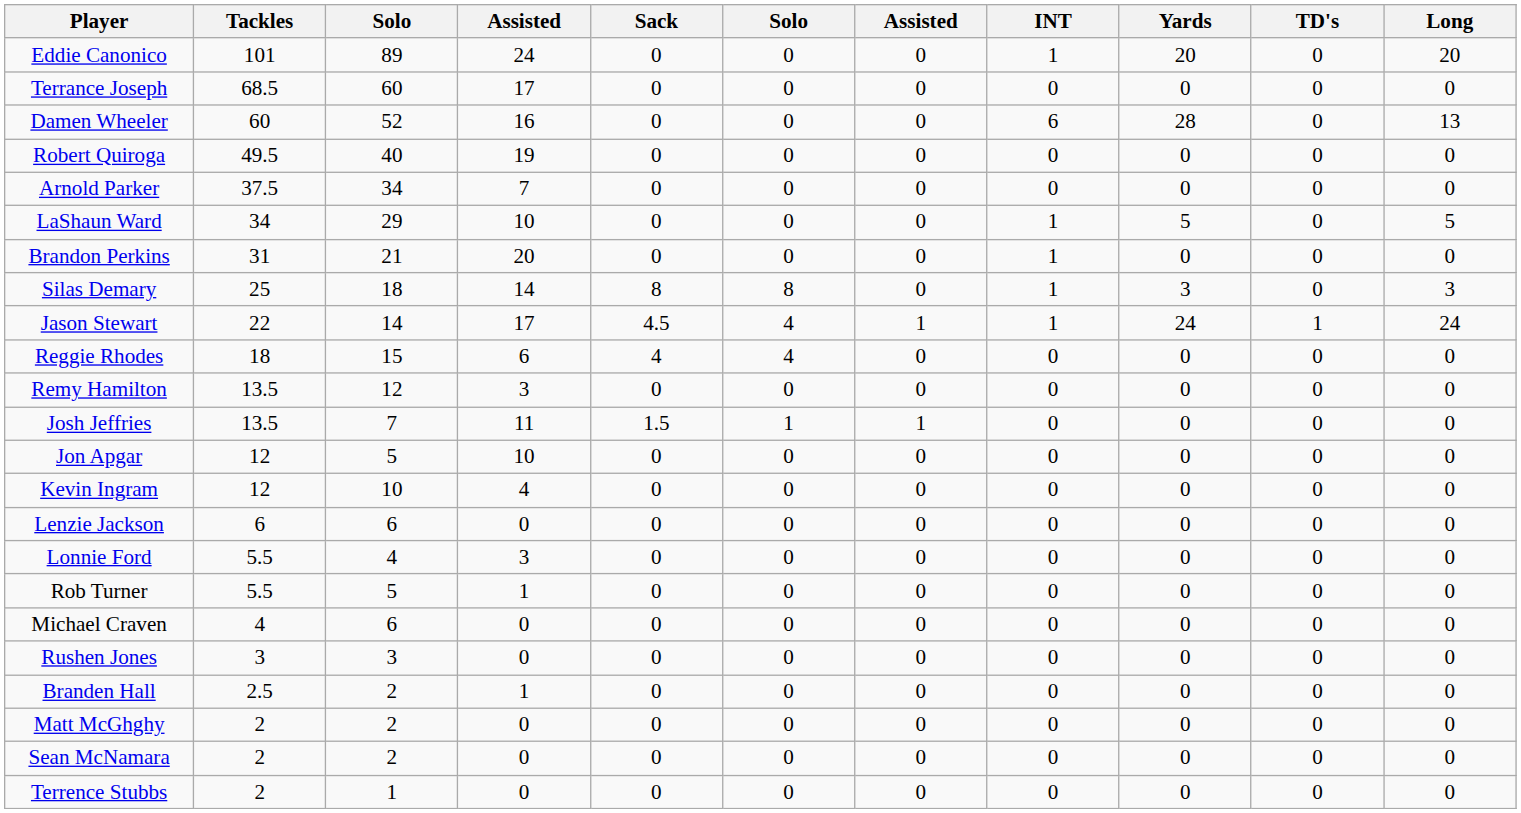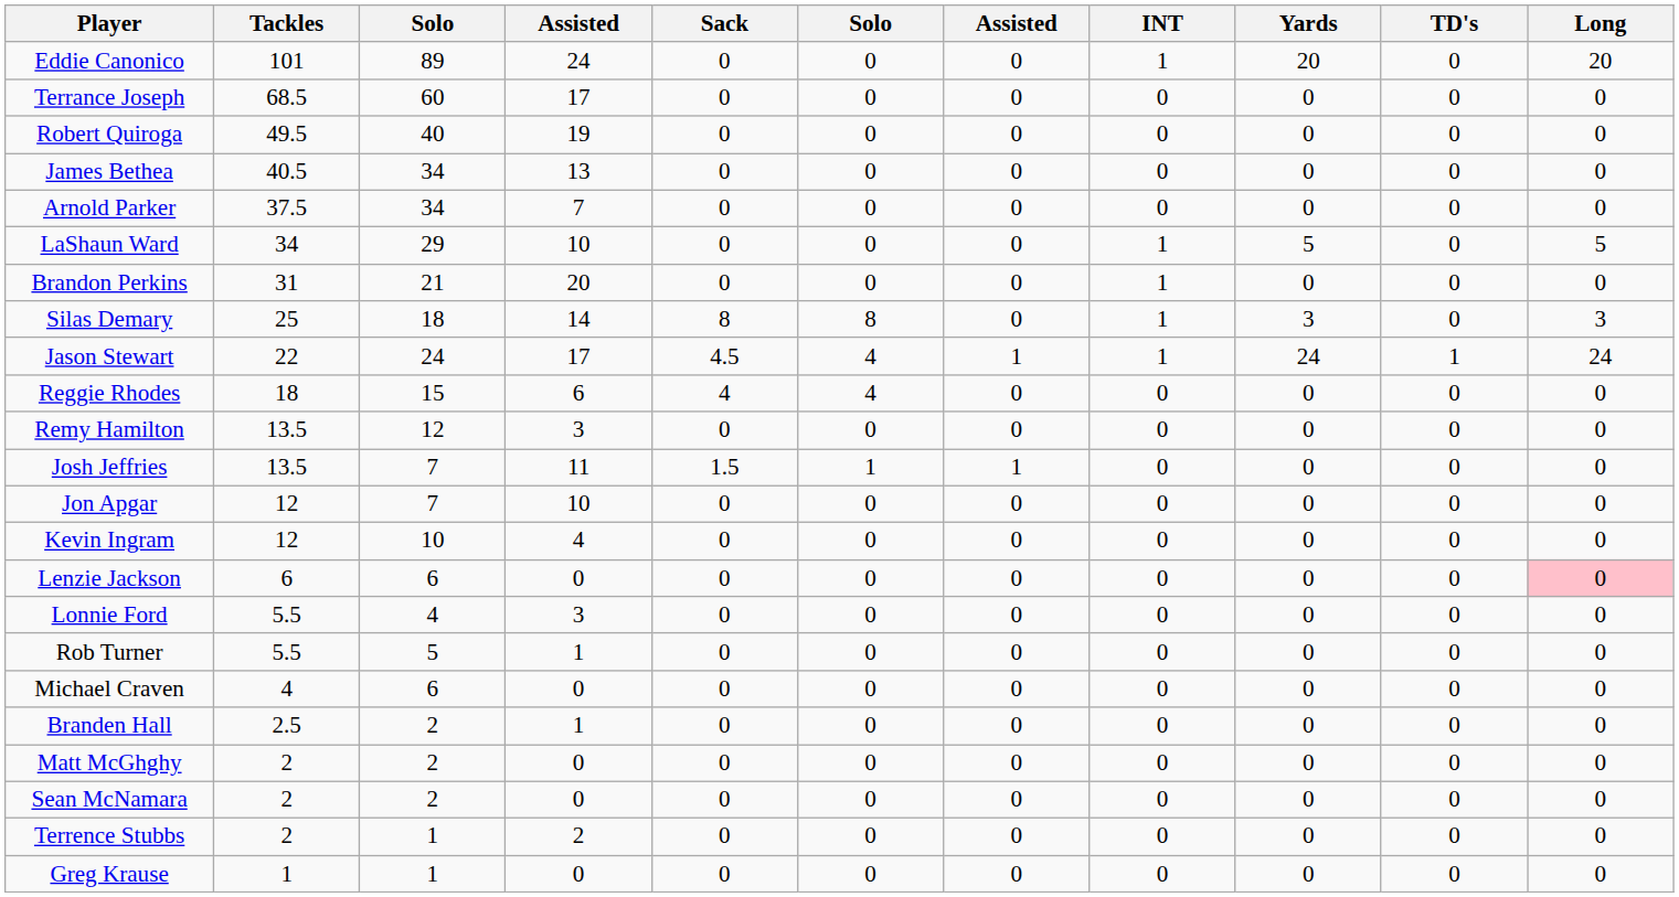- row: Damen Wheeler | 60 | 52 | 16 | 0 | 0 | 0 | 6 | 28 | 0 | 13
+ row: James Bethea | 40.5 | 34 | 13 | 0 | 0 | 0 | 0 | 0 | 0 | 0
Jason Stewart | column 3: 14 -> 24
Jon Apgar | column 3: 5 -> 7
Lenzie Jackson | Long: no background -> pink background
- row: Rushen Jones | 3 | 3 | 0 | 0 | 0 | 0 | 0 | 0 | 0 | 0
Terrence Stubbs | column 4: 0 -> 2
+ row: Greg Krause | 1 | 1 | 0 | 0 | 0 | 0 | 0 | 0 | 0 | 0
